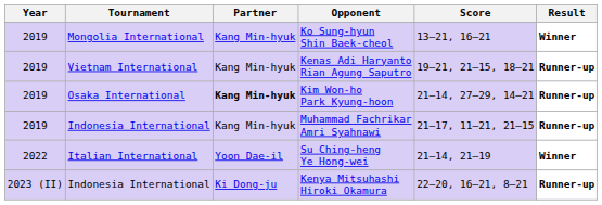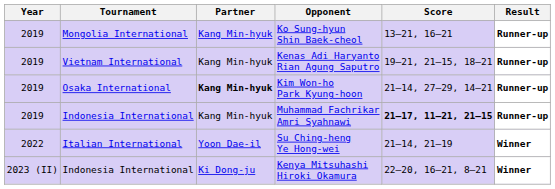Ko Sung-hyun Shin Baek-cheol | Result: Winner -> Runner-up
Muhammad Fachrikar Amri Syahnawi | Score: normal -> bold
Kenya Mitsuhashi Hiroki Okamura | Result: Runner-up -> Winner
